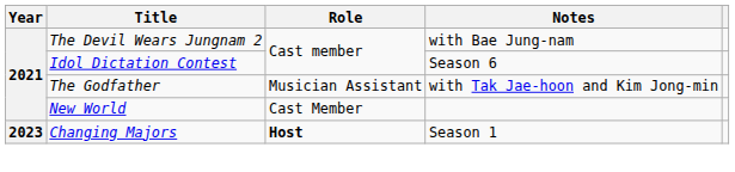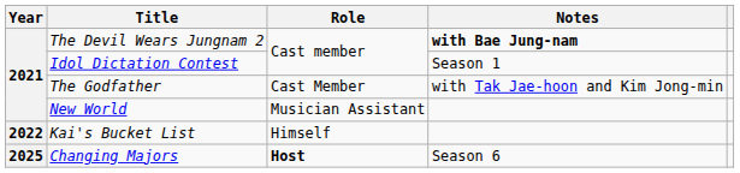The Devil Wears Jungnam 2 | Notes: normal -> bold
Idol Dictation Contest | Notes: Season 6 -> Season 1
The Godfather | Role: Musician Assistant -> Cast Member
New World | Role: Cast Member -> Musician Assistant
+ row: 2022 | Kai's Bucket List | Himself
Changing Majors | Year: 2023 -> 2025
Changing Majors | Notes: Season 1 -> Season 6
